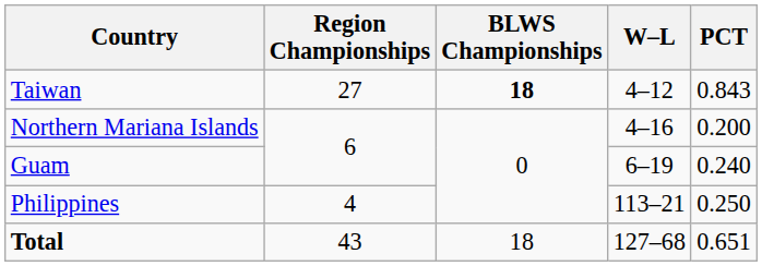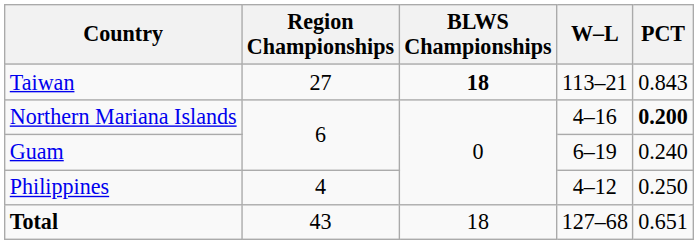Taiwan | W–L: 4–12 -> 113–21
Northern Mariana Islands | PCT: normal -> bold
Philippines | W–L: 113–21 -> 4–12
